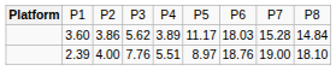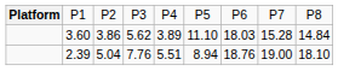3.60 | column 6: 11.17 -> 11.10
2.39 | column 3: 4.00 -> 5.04
2.39 | column 6: 8.97 -> 8.94
